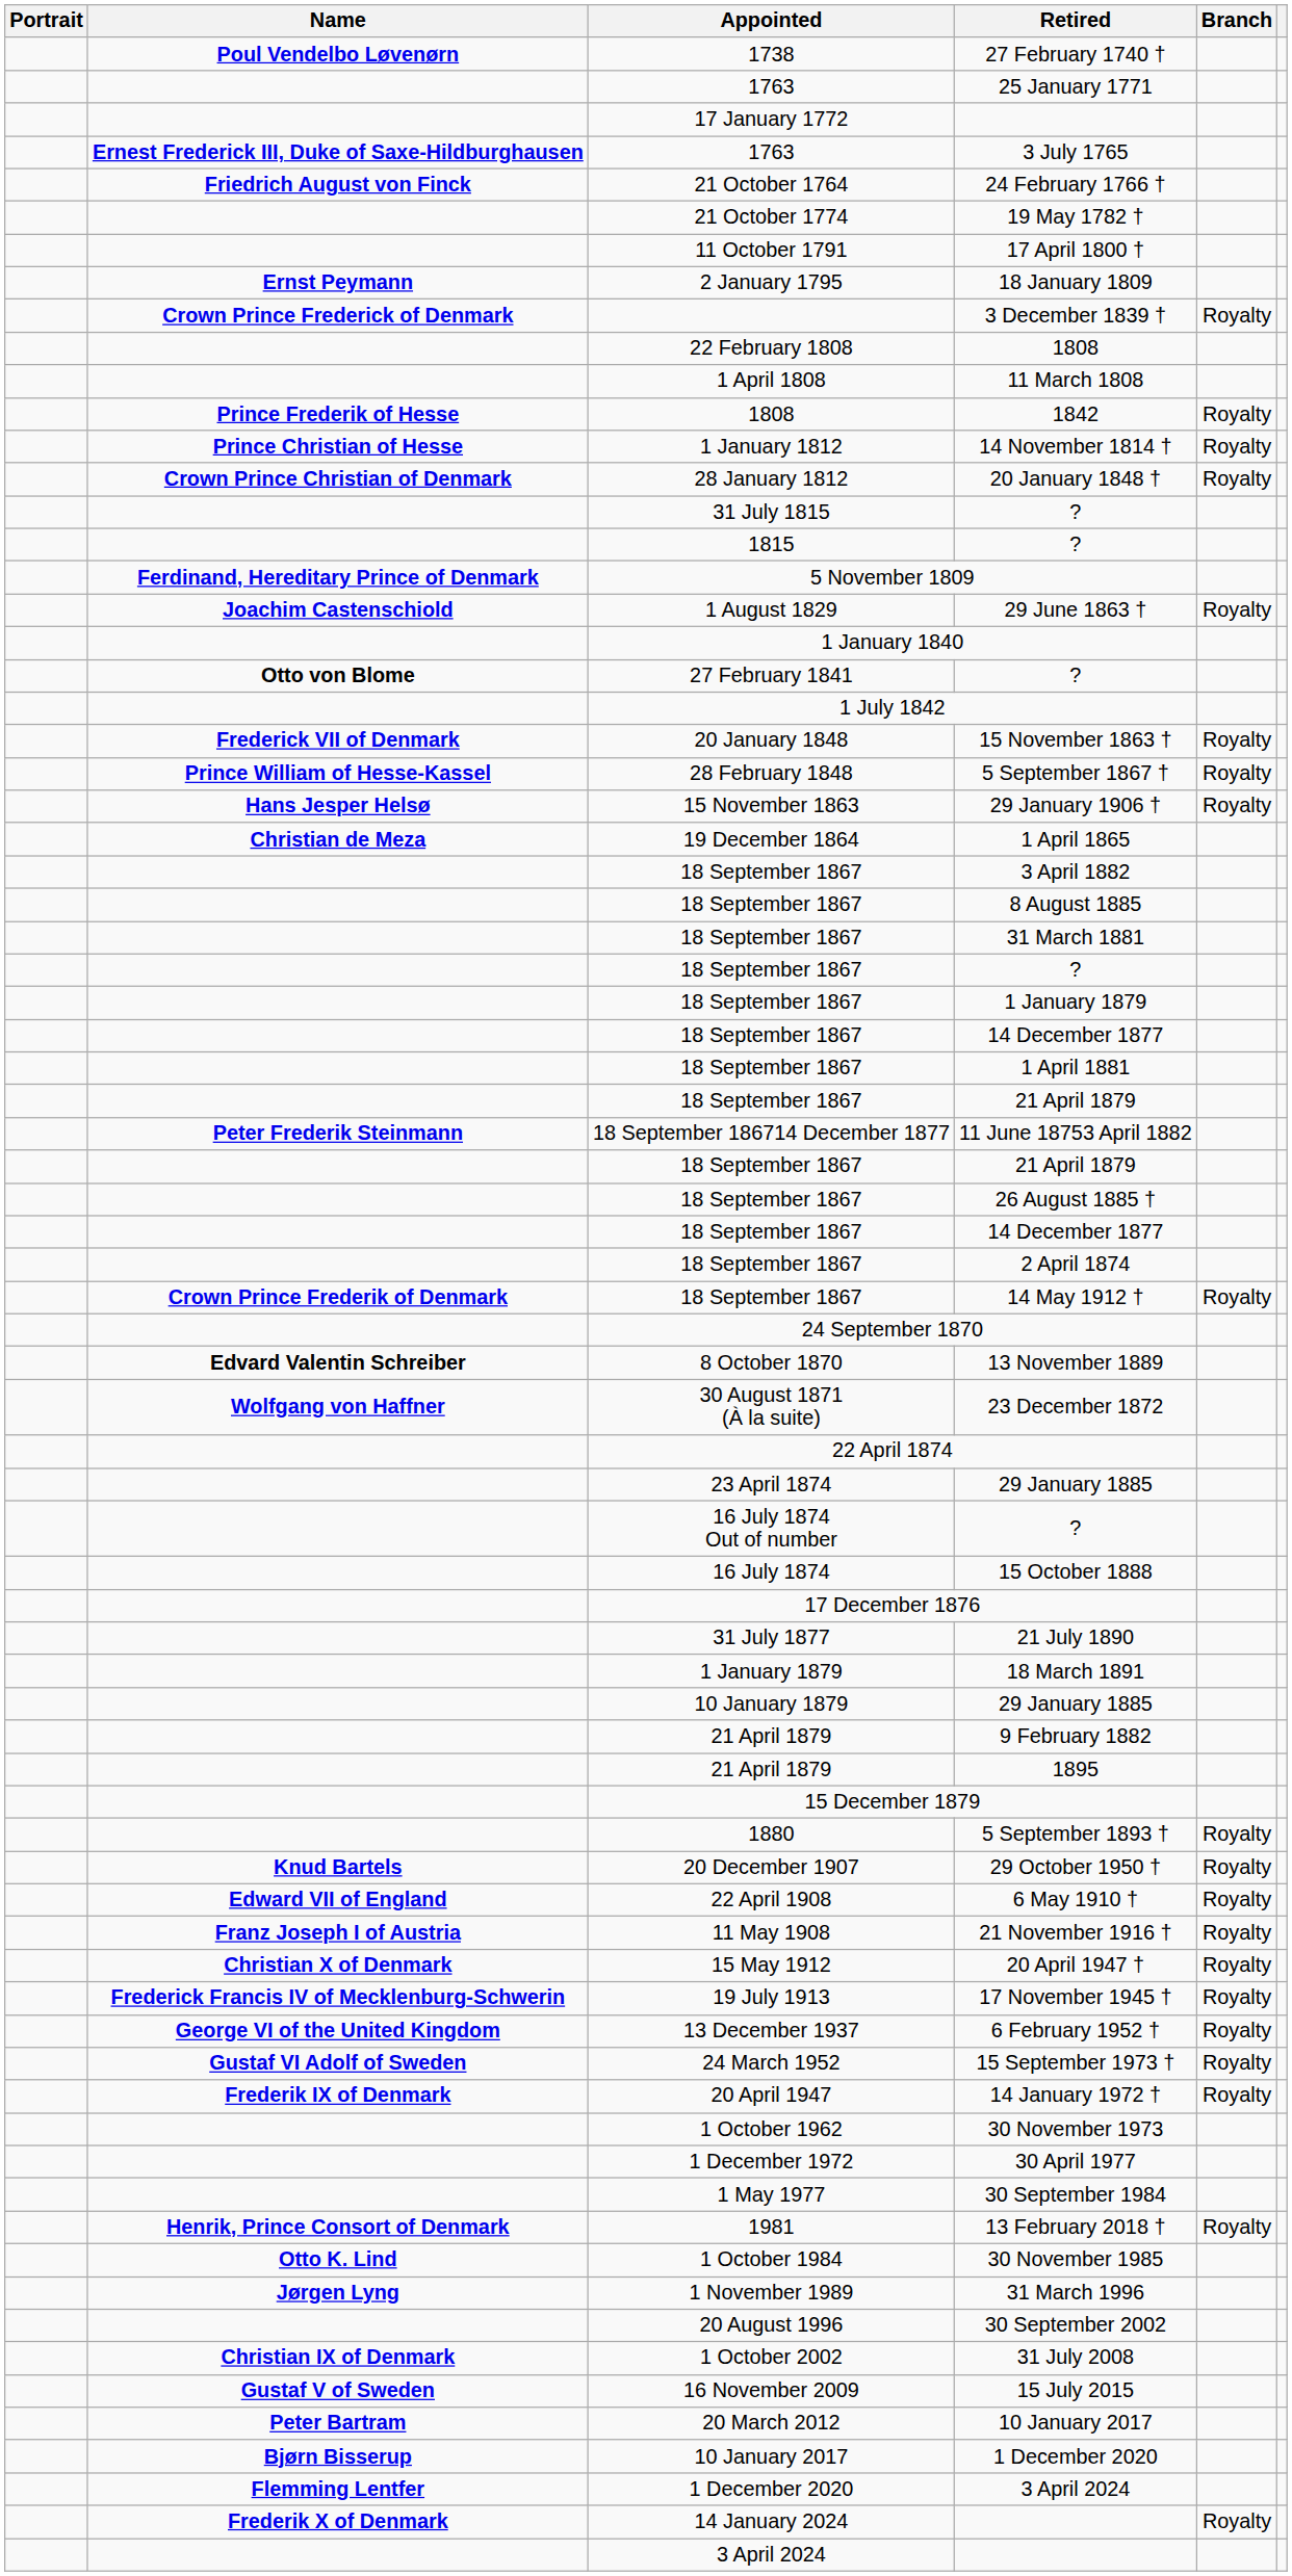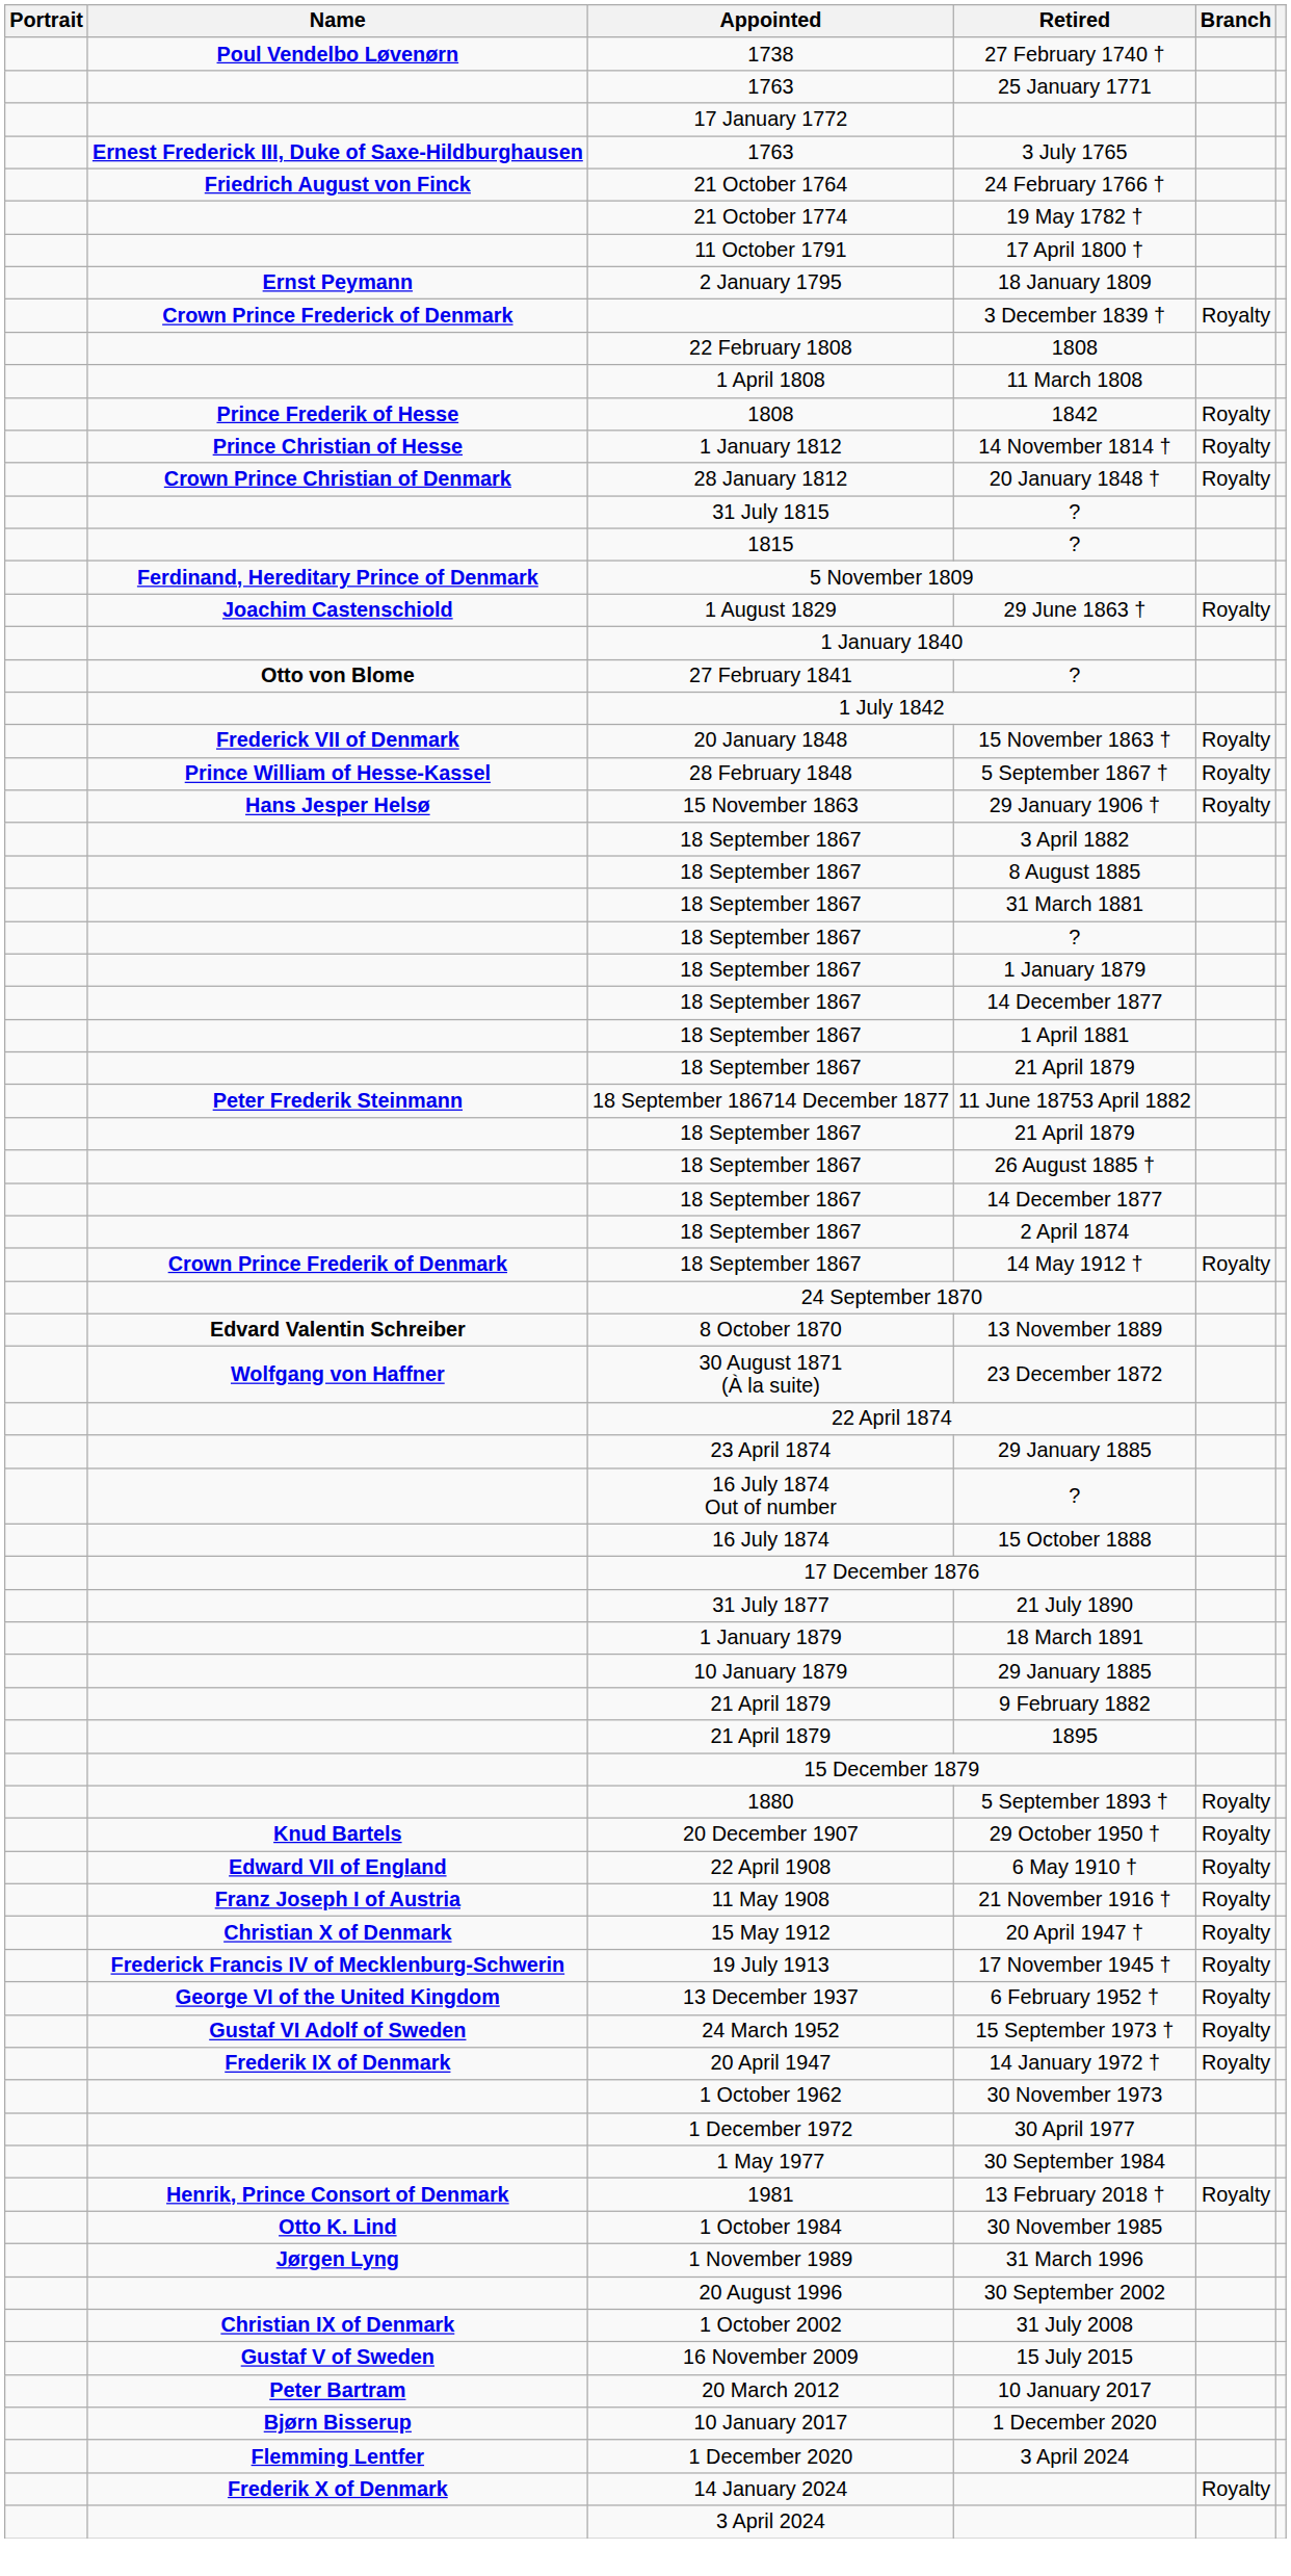- row: Christian de Meza | 19 December 1864 | 1 April 1865
